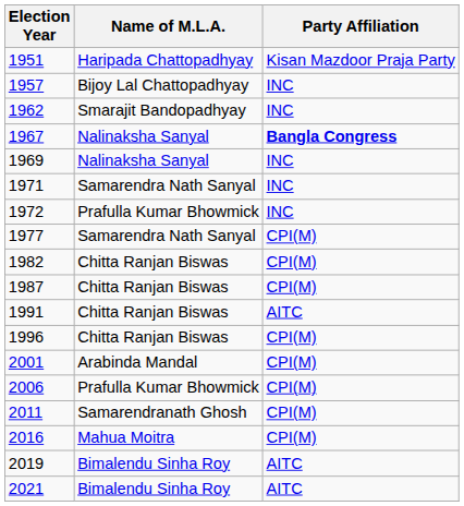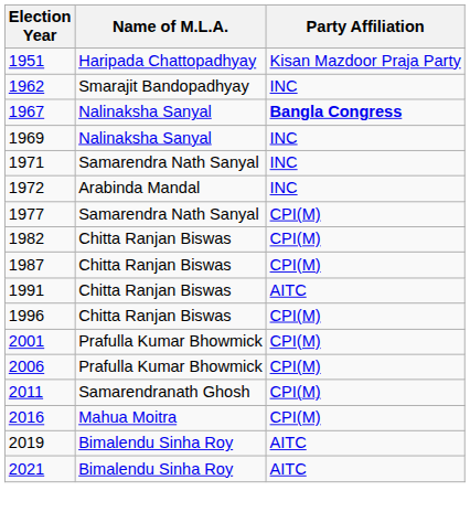- row: 1957 | Bijoy Lal Chattopadhyay | INC
1972 | Name of M.L.A.: Prafulla Kumar Bhowmick -> Arabinda Mandal
2001 | Name of M.L.A.: Arabinda Mandal -> Prafulla Kumar Bhowmick
